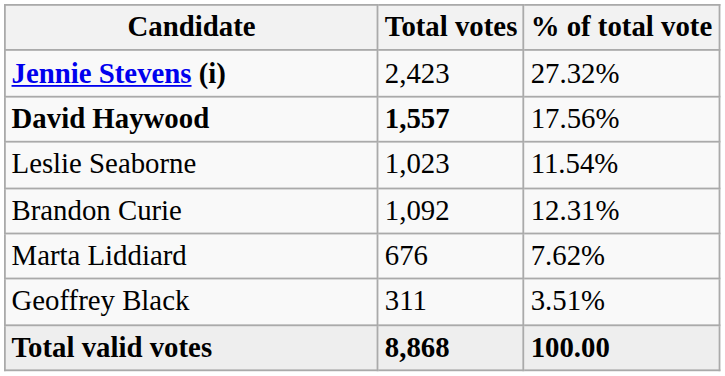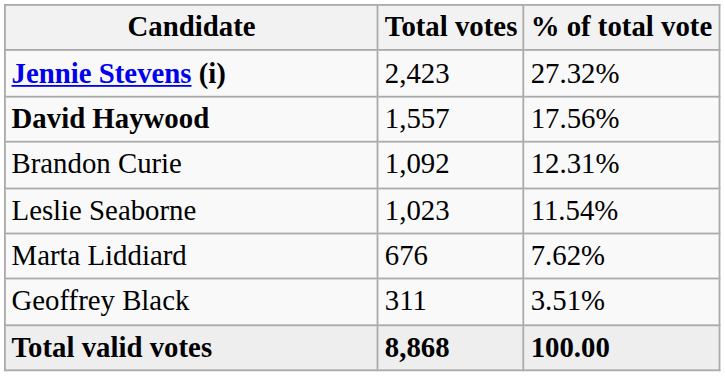David Haywood | Total votes: bold -> normal
rows swapped: Brandon Curie <-> Leslie Seaborne
